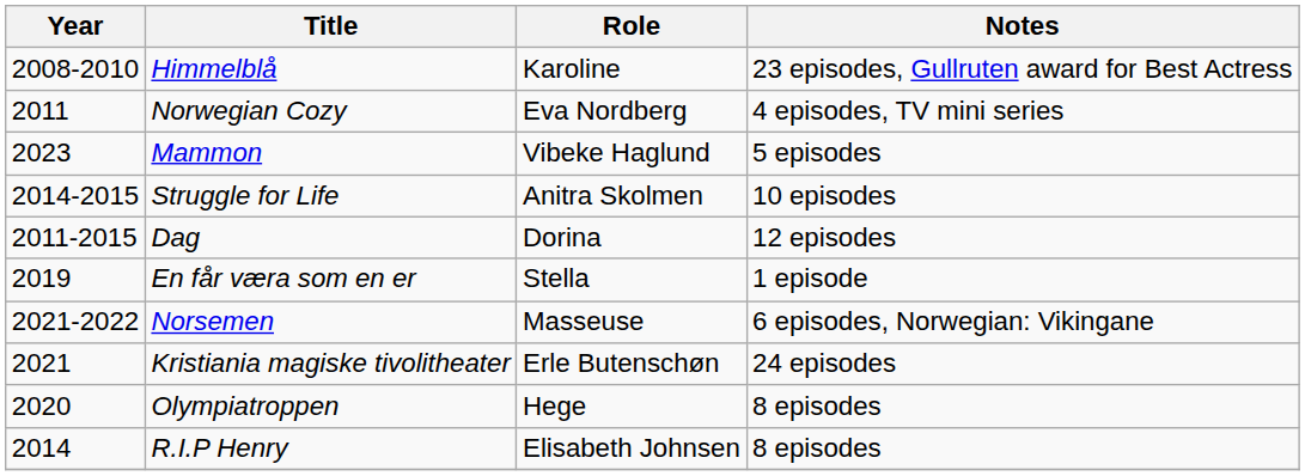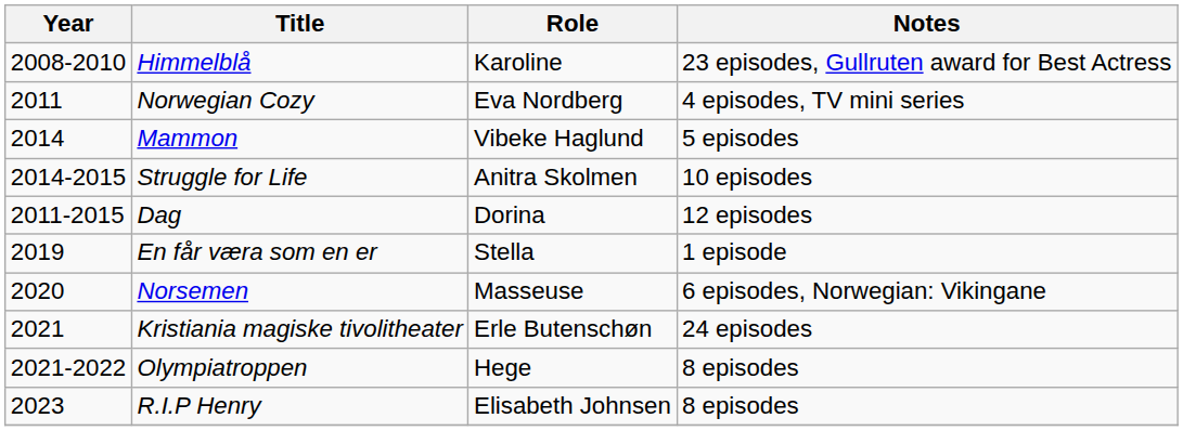Mammon | Year: 2023 -> 2014
Norsemen | Year: 2021-2022 -> 2020
Olympiatroppen | Year: 2020 -> 2021-2022
R.I.P Henry | Year: 2014 -> 2023
